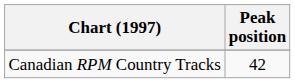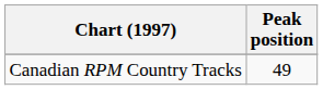Canadian RPM Country Tracks | Peak position: 42 -> 49
